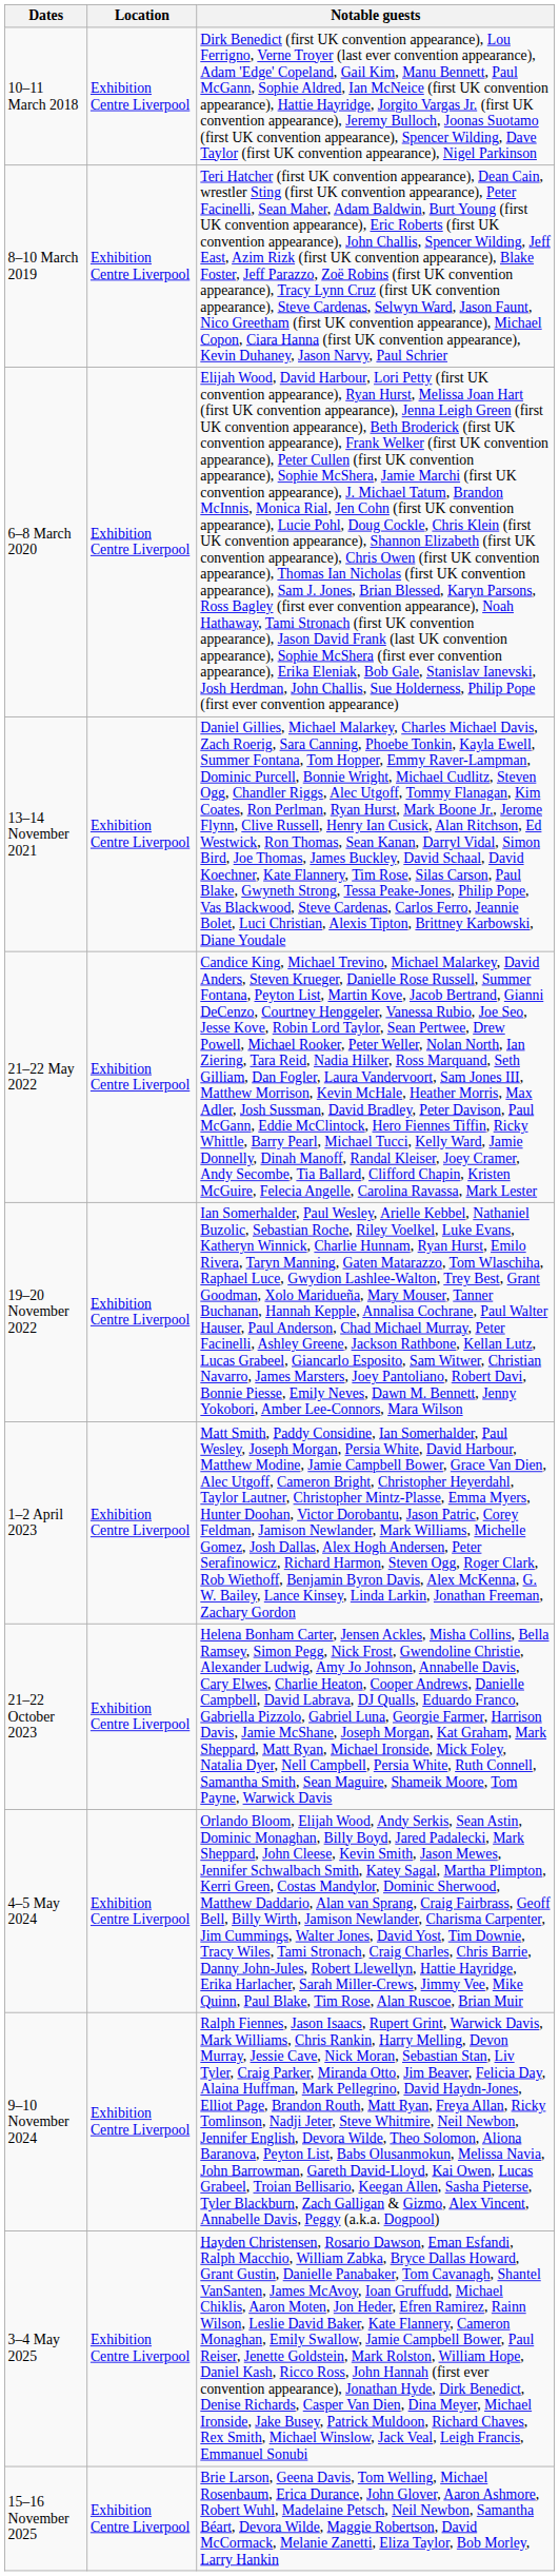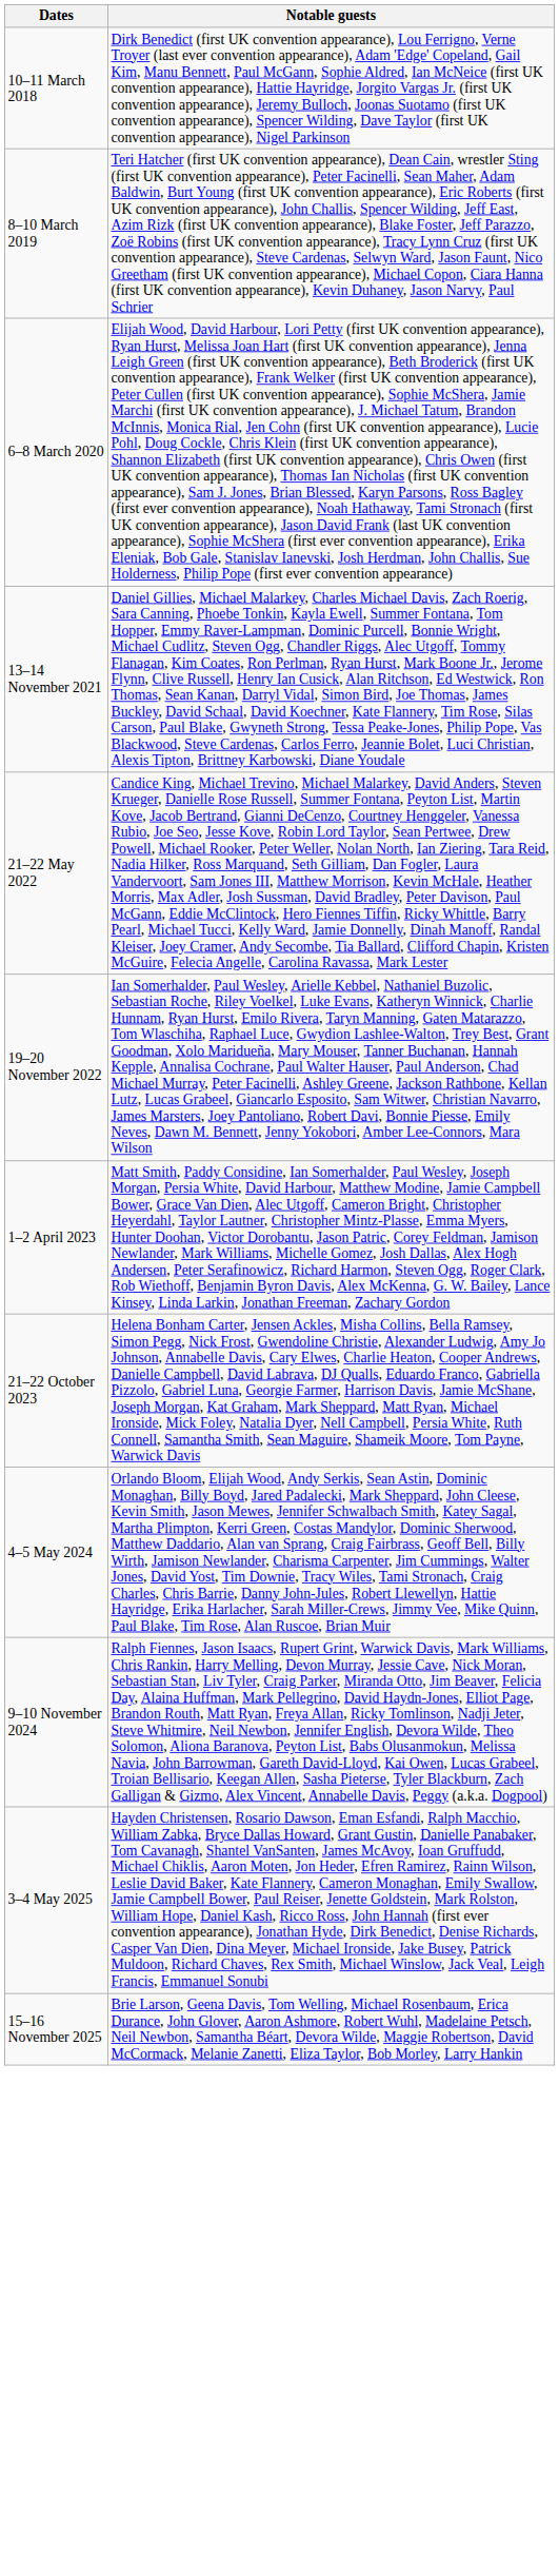- column: Location | Exhibition Centre Liverpool | Exhibition Centre Liverpool | Exhibition Centre Liverpool | Exhibition Centre Liverpool | Exhibition Centre Liverpool | Exhibition Centre Liverpool | Exhibition Centre Liverpool | Exhibition Centre Liverpool | Exhibition Centre Liverpool | Exhibition Centre Liverpool | Exhibition Centre Liverpool | Exhibition Centre Liverpool
